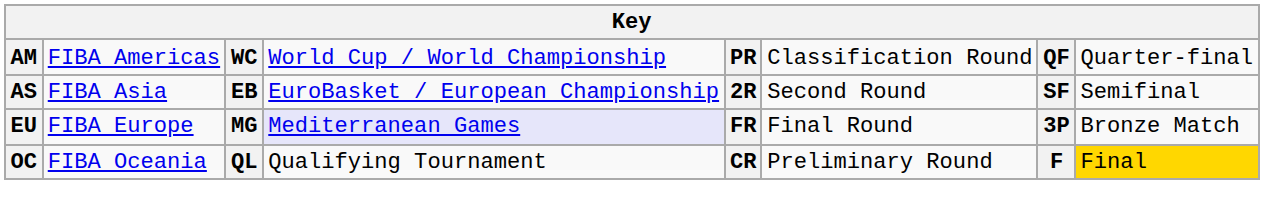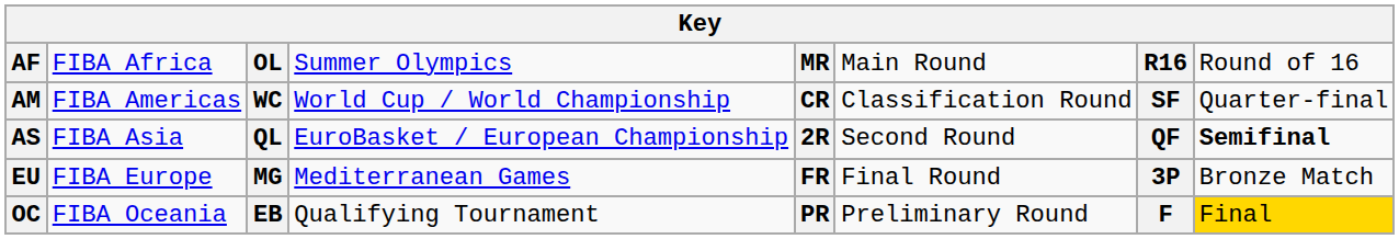+ row: AF | FIBA Africa | OL | Summer Olympics | MR | Main Round | R16 | Round of 16
AM | column 5: PR -> CR
AM | column 7: QF -> SF
AS | column 3: EB -> QL
AS | column 7: SF -> QF
AS | column 8: normal -> bold
EU | column 4: lavender background -> no background
OC | column 3: QL -> EB
OC | column 5: CR -> PR
